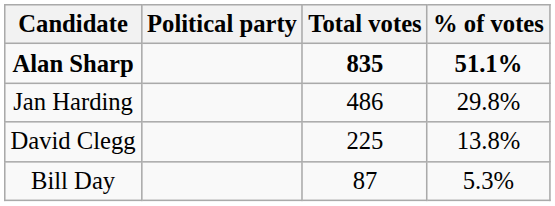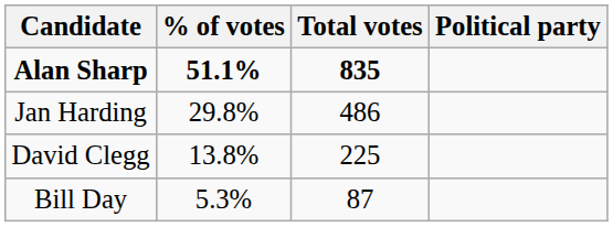columns swapped: Political party <-> % of votes
